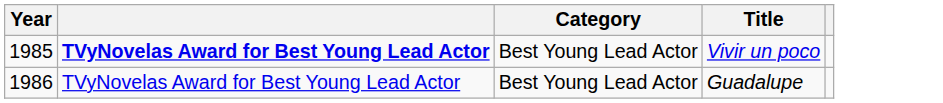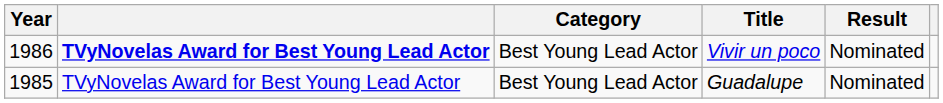+ column: Result | Nominated | Nominated
Vivir un poco | Year: 1985 -> 1986
Guadalupe | Year: 1986 -> 1985
